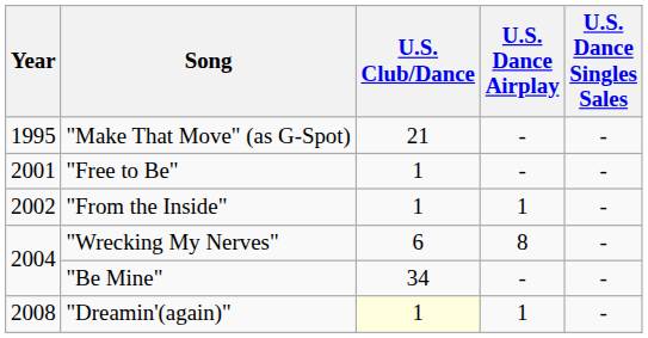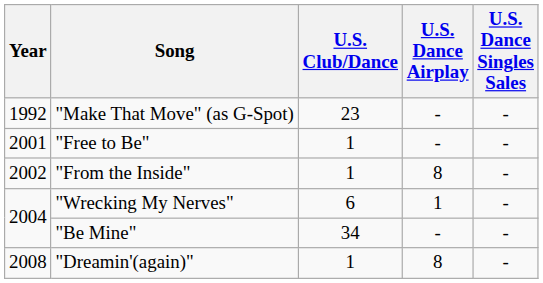"Make That Move" (as G-Spot) | Year: 1995 -> 1992
"Make That Move" (as G-Spot) | U.S. Club/Dance: 21 -> 23
"From the Inside" | U.S. Dance Airplay: 1 -> 8
"Wrecking My Nerves" | U.S. Dance Airplay: 8 -> 1
"Dreamin'(again)" | U.S. Club/Dance: lightyellow background -> no background
"Dreamin'(again)" | U.S. Dance Airplay: 1 -> 8
